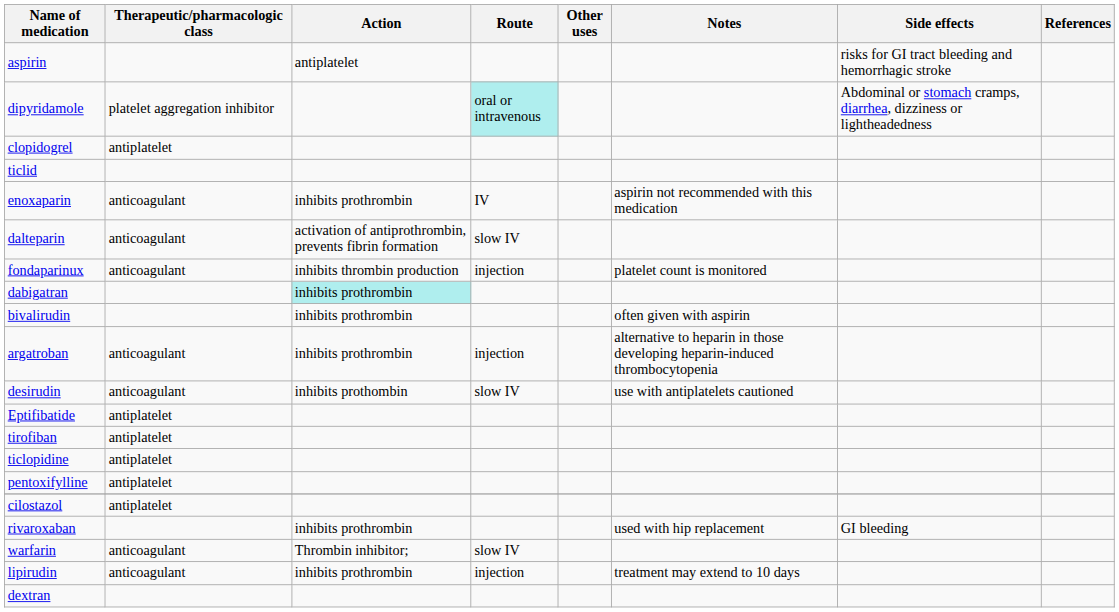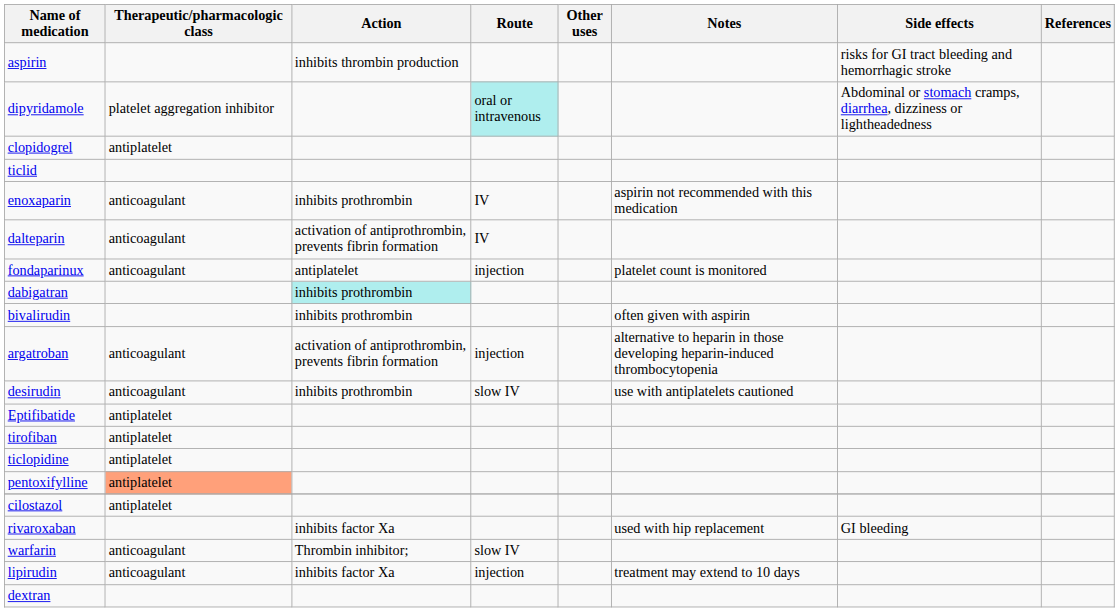aspirin | Action: antiplatelet -> inhibits thrombin production
dalteparin | Route: slow IV -> IV
fondaparinux | Action: inhibits thrombin production -> antiplatelet
argatroban | Action: inhibits prothrombin -> activation of antiprothrombin, prevents fibrin formation
desirudin | Action: inhibits prothombin -> inhibits prothrombin
pentoxifylline | Therapeutic/pharmacologic class: no background -> lightsalmon background
rivaroxaban | Action: inhibits prothrombin -> inhibits factor Xa
lipirudin | Action: inhibits prothrombin -> inhibits factor Xa
